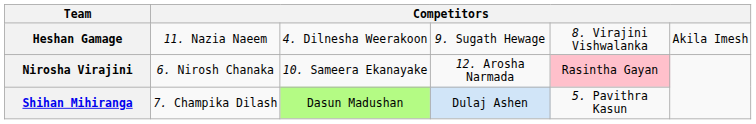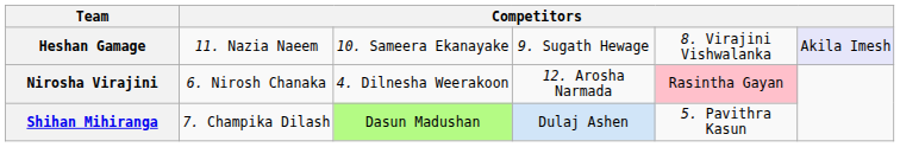Heshan Gamage | column 3: 4. Dilnesha Weerakoon -> 10. Sameera Ekanayake
Heshan Gamage | column 6: no background -> lavender background
Nirosha Virajini | column 3: 10. Sameera Ekanayake -> 4. Dilnesha Weerakoon
